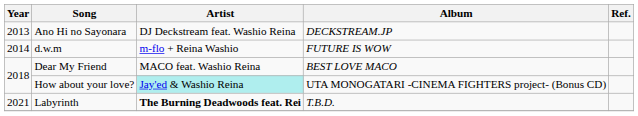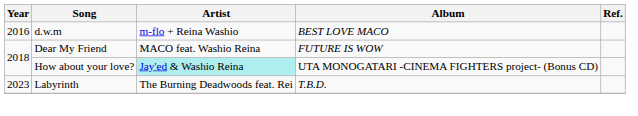- row: 2013 | Ano Hi no Sayonara | DJ Deckstream feat. Washio Reina | DECKSTREAM.JP
d.w.m | Year: 2014 -> 2016
d.w.m | Album: FUTURE IS WOW -> BEST LOVE MACO
Dear My Friend | Album: BEST LOVE MACO -> FUTURE IS WOW
Labyrinth | Year: 2021 -> 2023
Labyrinth | Artist: bold -> normal
